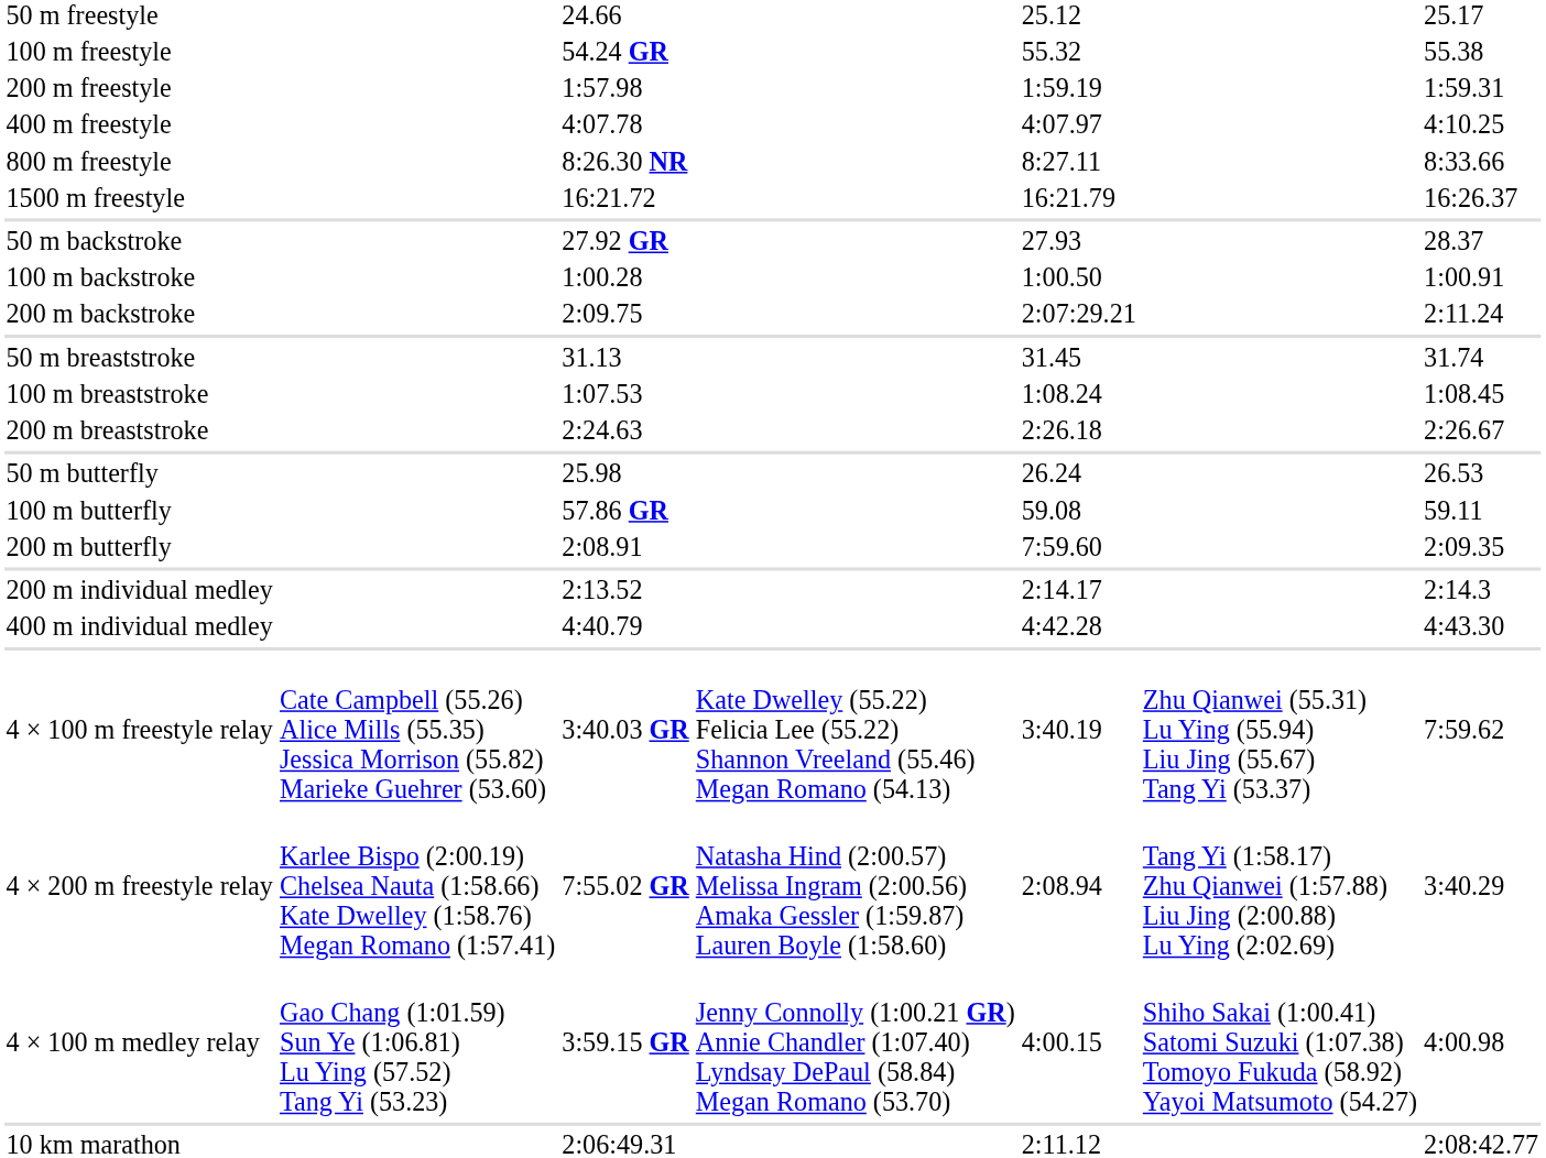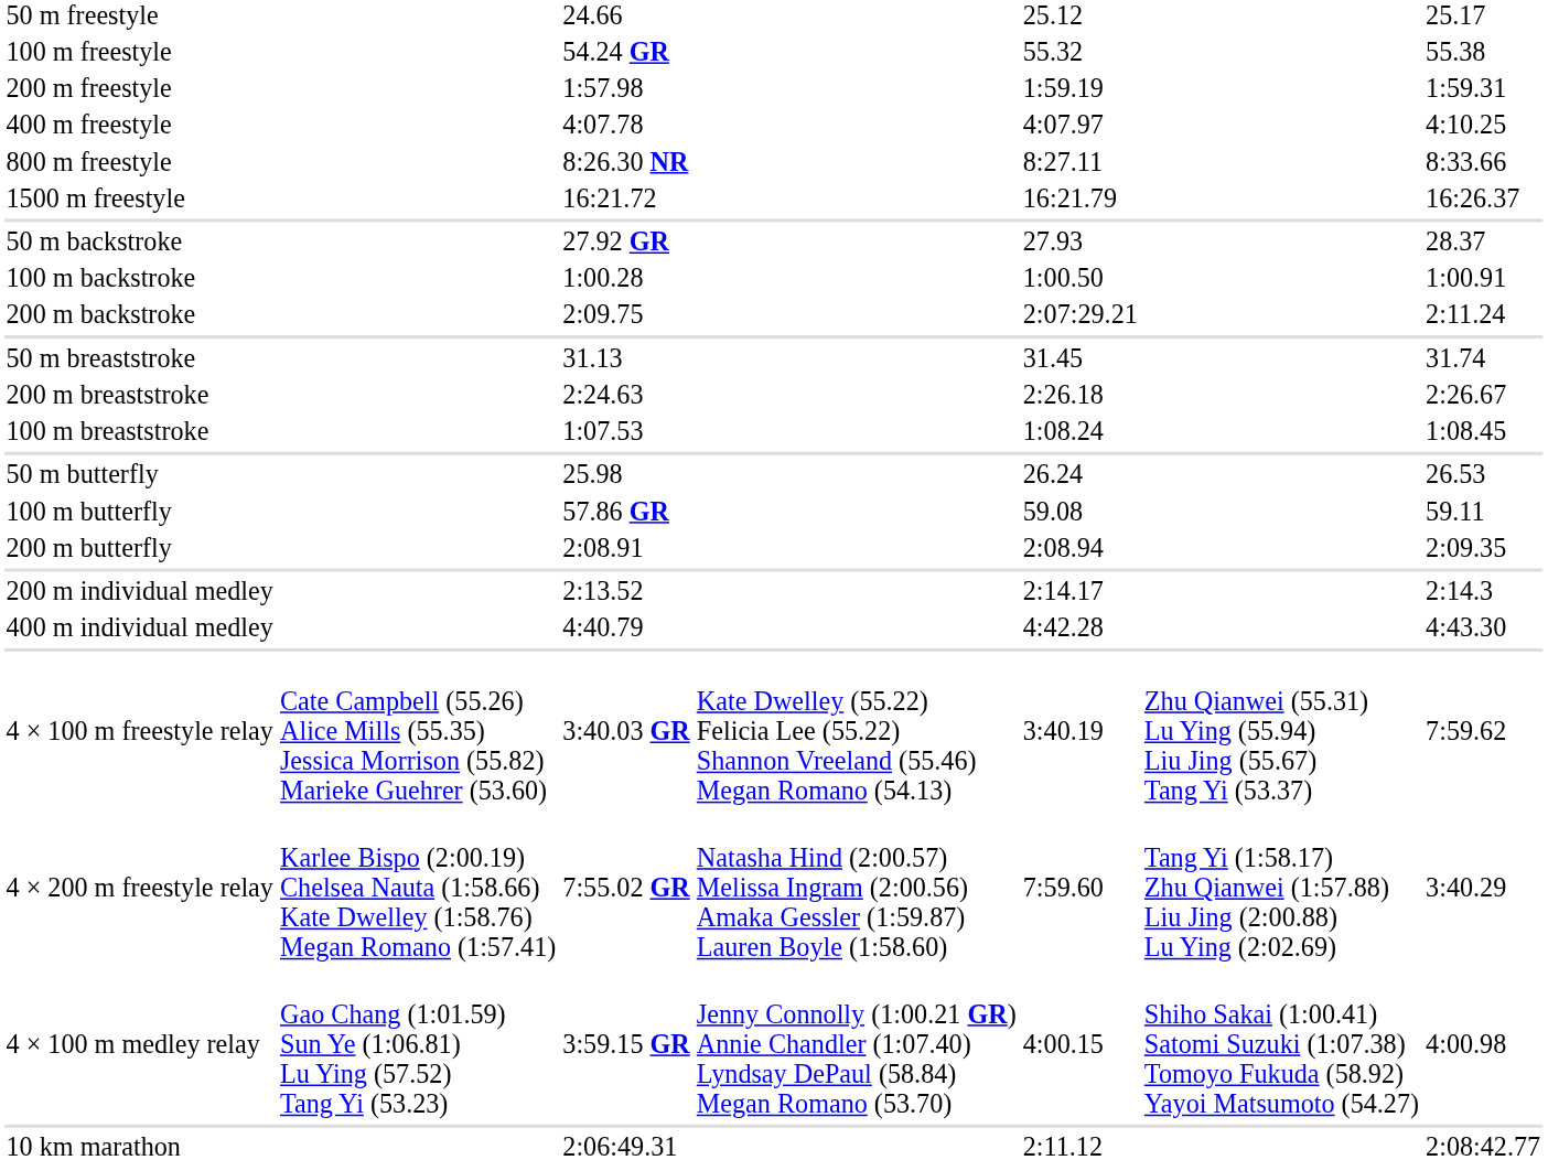rows swapped: 100 m breaststroke <-> 200 m breaststroke
200 m butterfly | column 5: 7:59.60 -> 2:08.94
4 × 200 m freestyle relay | column 5: 2:08.94 -> 7:59.60
